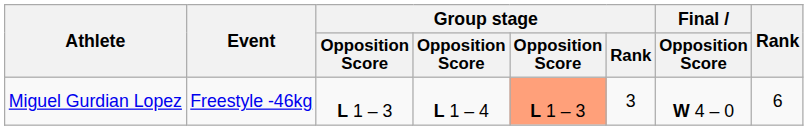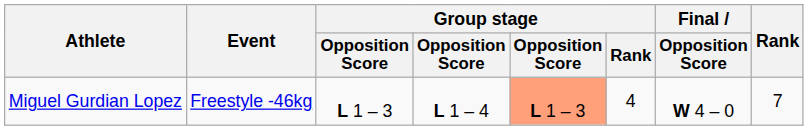Miguel Gurdian Lopez | Group stage / Rank: 3 -> 4
Miguel Gurdian Lopez | Rank: 6 -> 7
